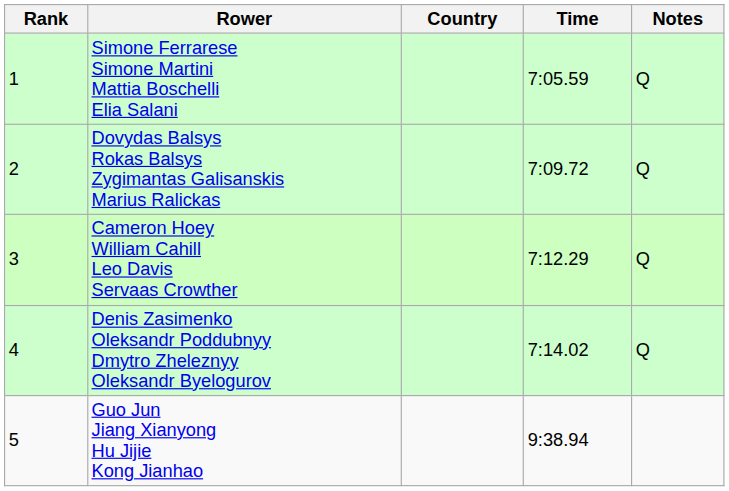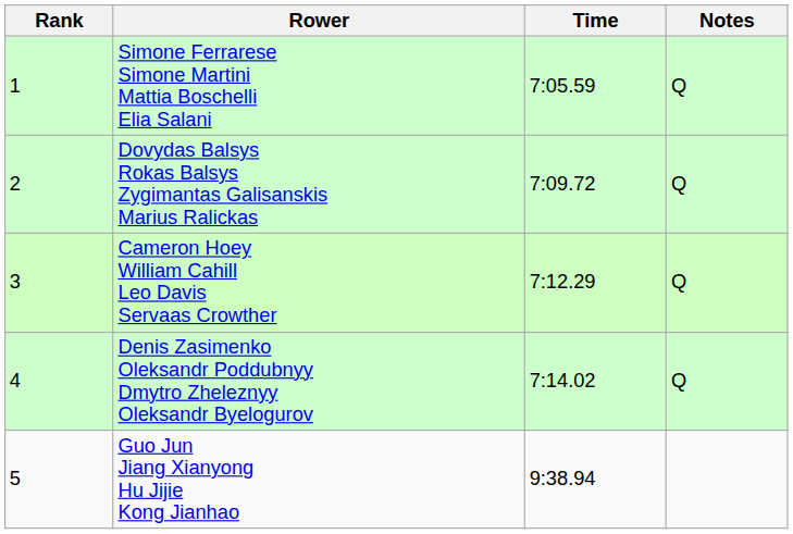- column: Country
